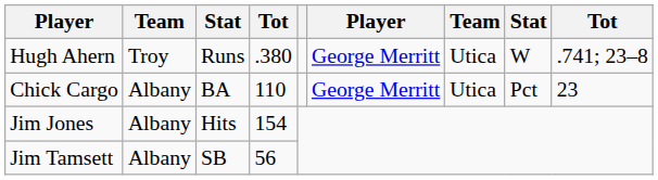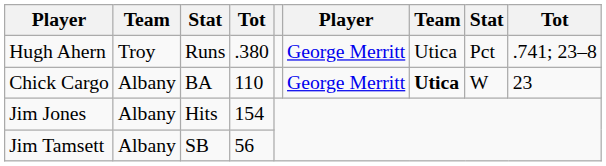Hugh Ahern | column 8: W -> Pct
Chick Cargo | column 7: normal -> bold
Chick Cargo | column 8: Pct -> W
